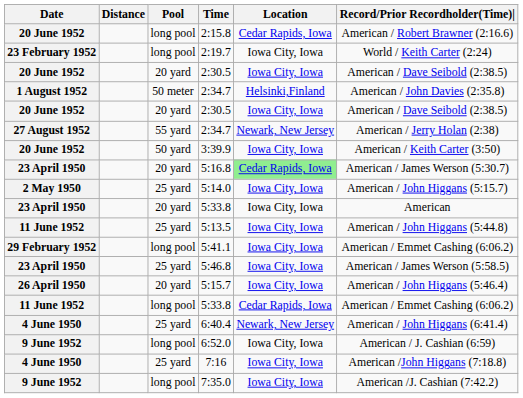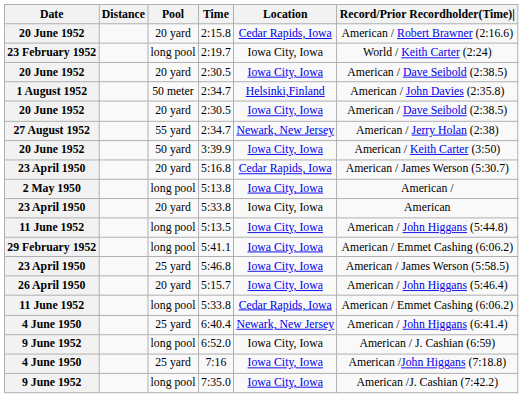2:15.8 | Pool: long pool -> 20 yard
5:16.8 | Location: lightgreen background -> no background
- row: 2 May 1950 | 25 yard | 5:14.0 | Iowa City, Iowa | American / John Higgans (5:15.7)
+ row: 2 May 1950 | long pool | 5:13.8 | Iowa City, Iowa | American /
5:13.5 | Pool: 25 yard -> long pool
